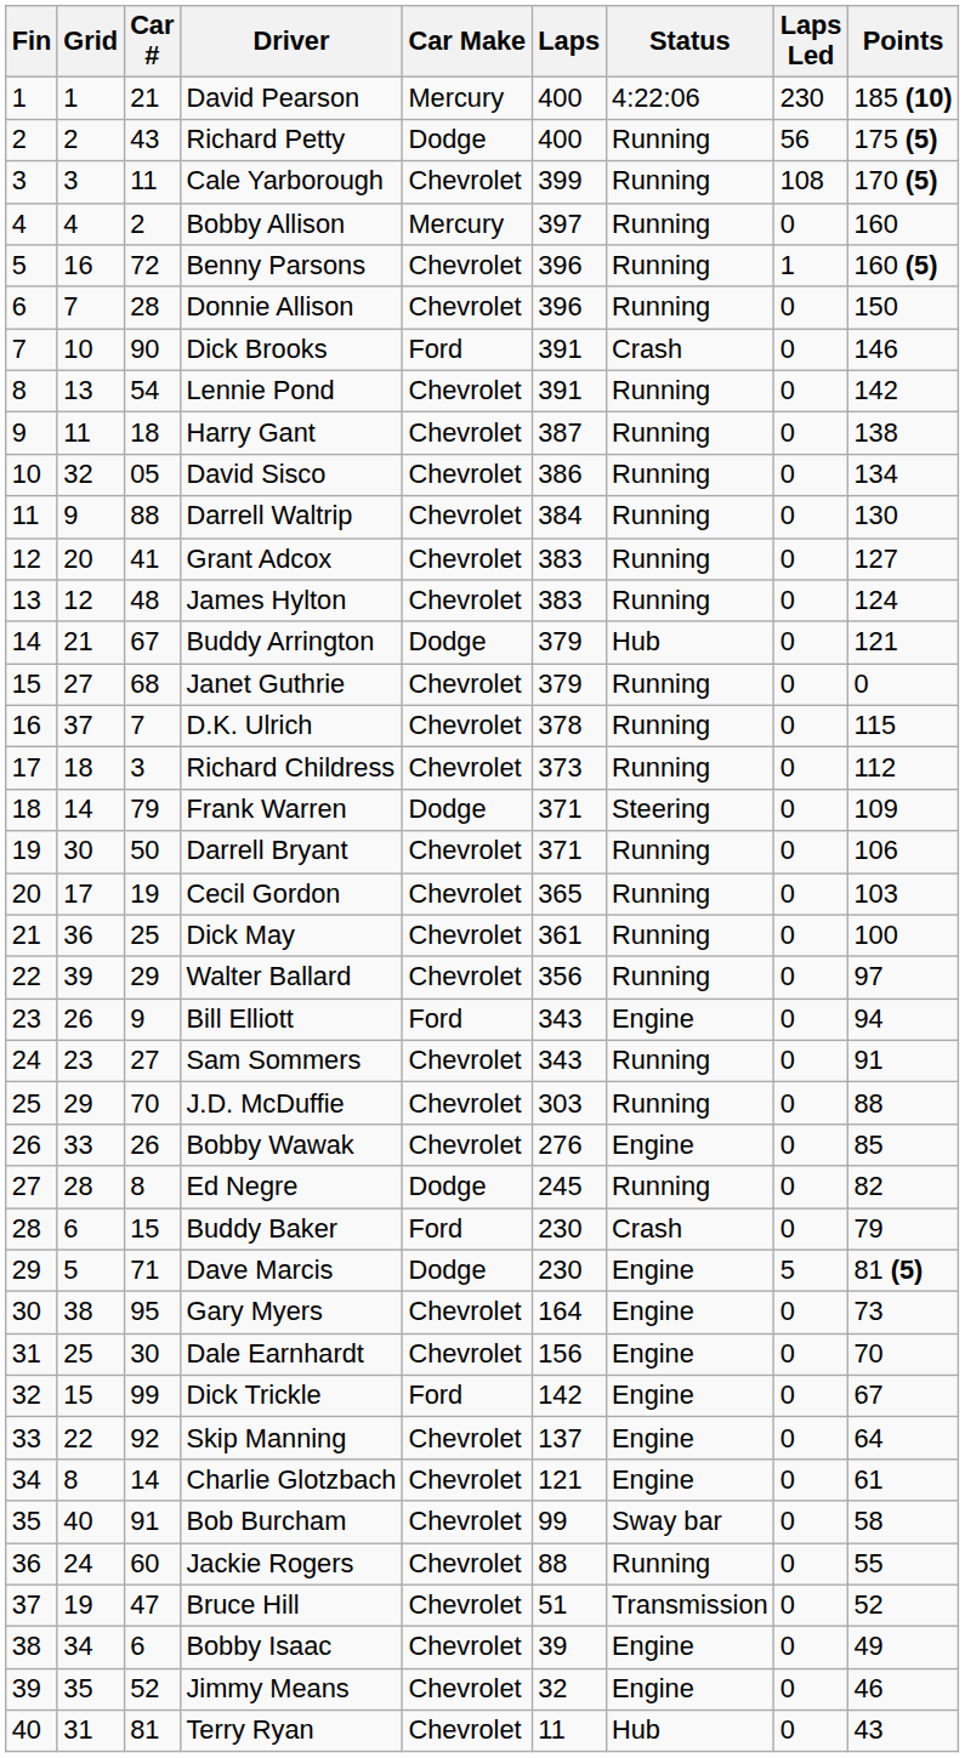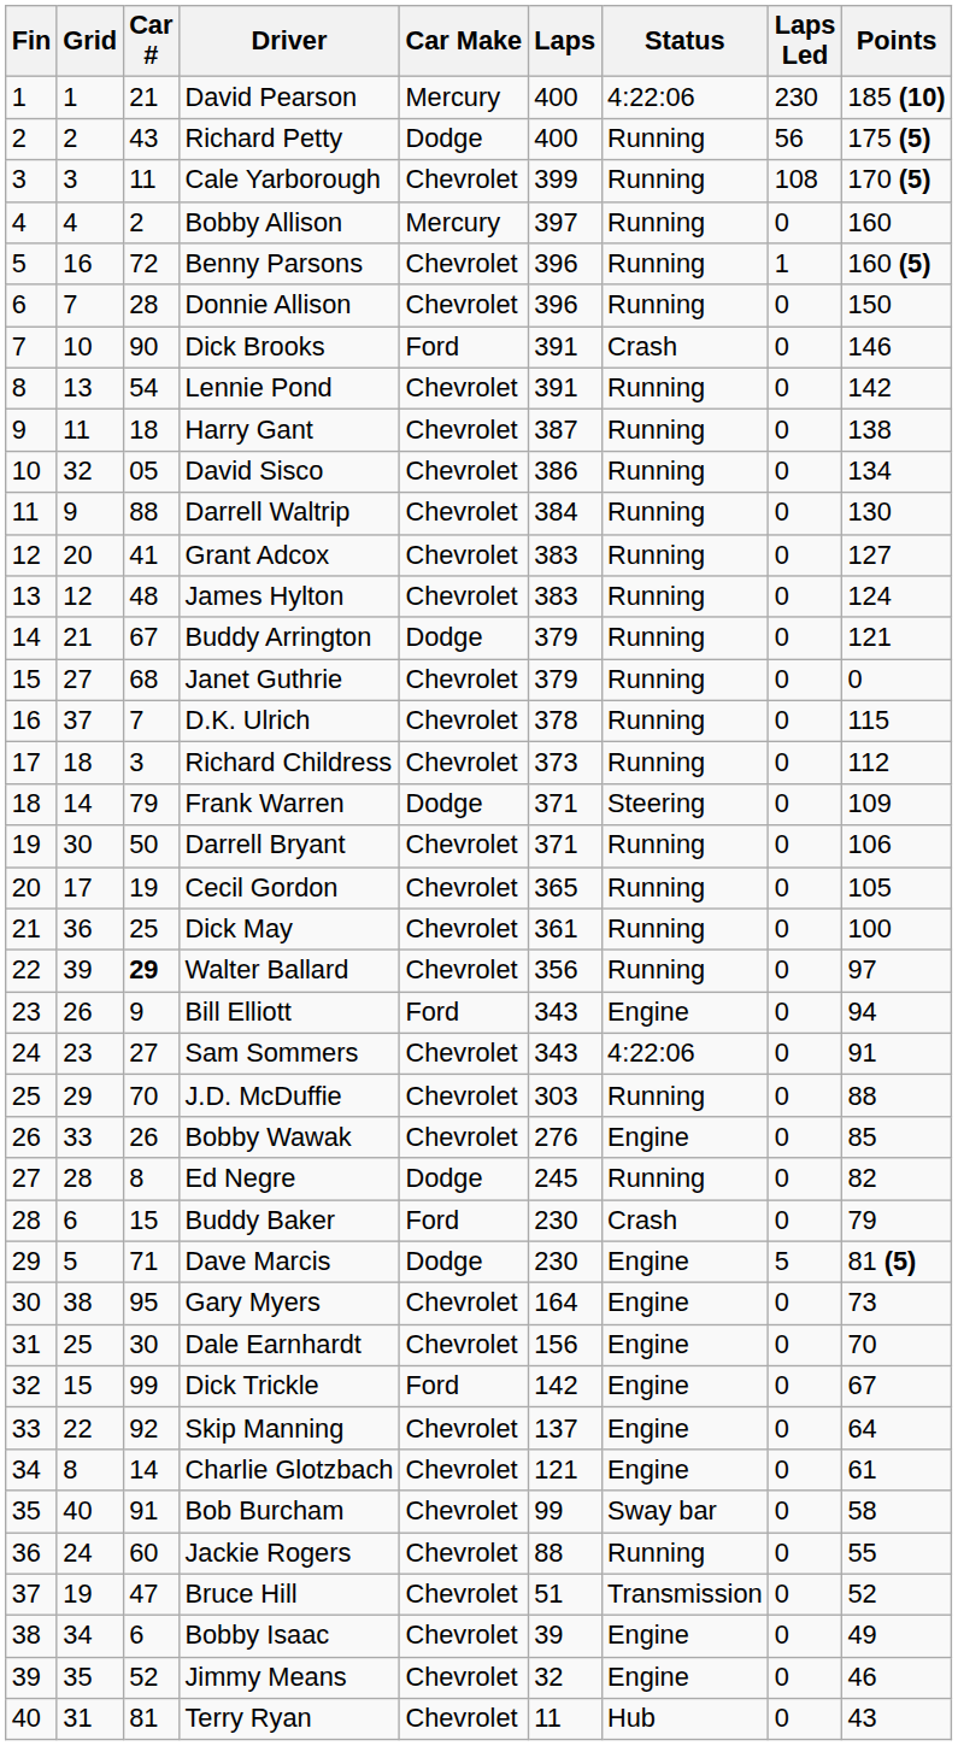Buddy Arrington | Status: Hub -> Running
Cecil Gordon | Points: 103 -> 105
Walter Ballard | Car #: normal -> bold
Sam Sommers | Status: Running -> 4:22:06
